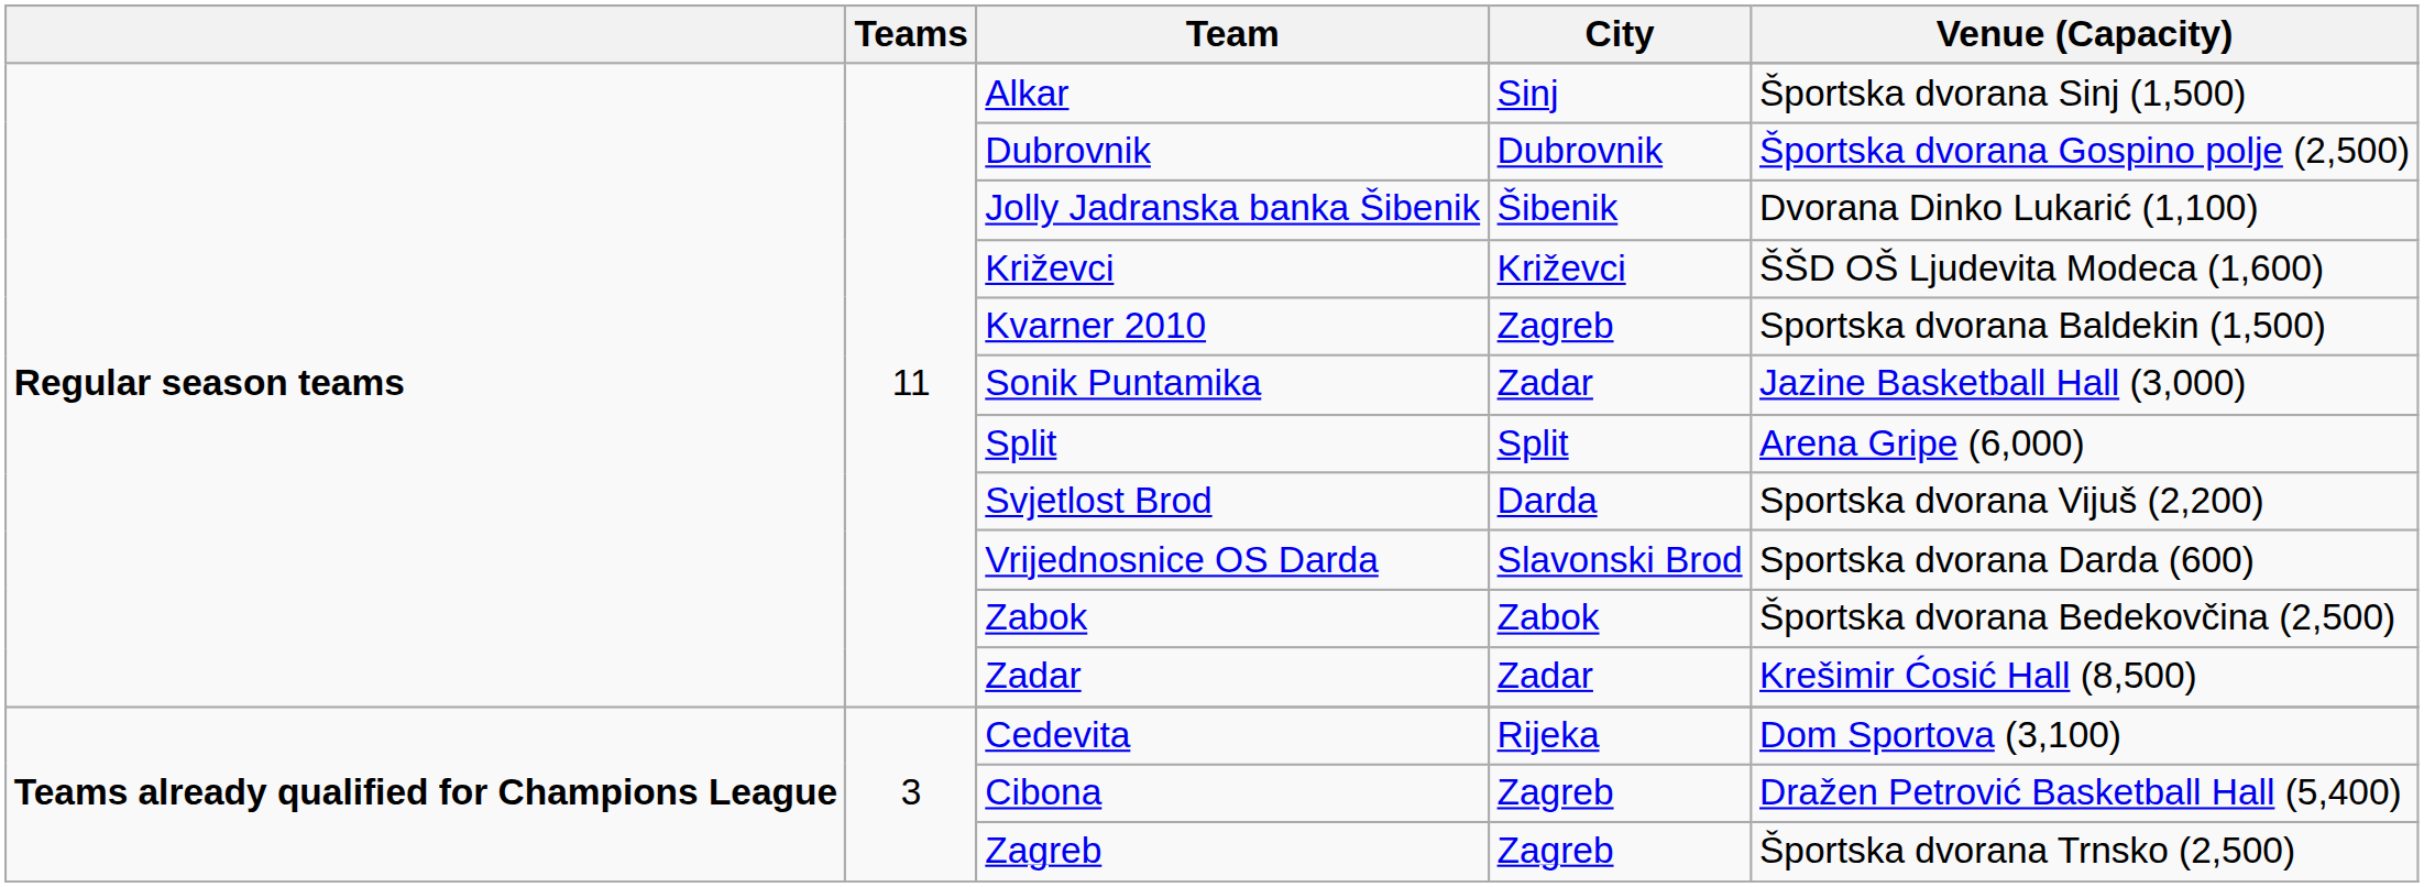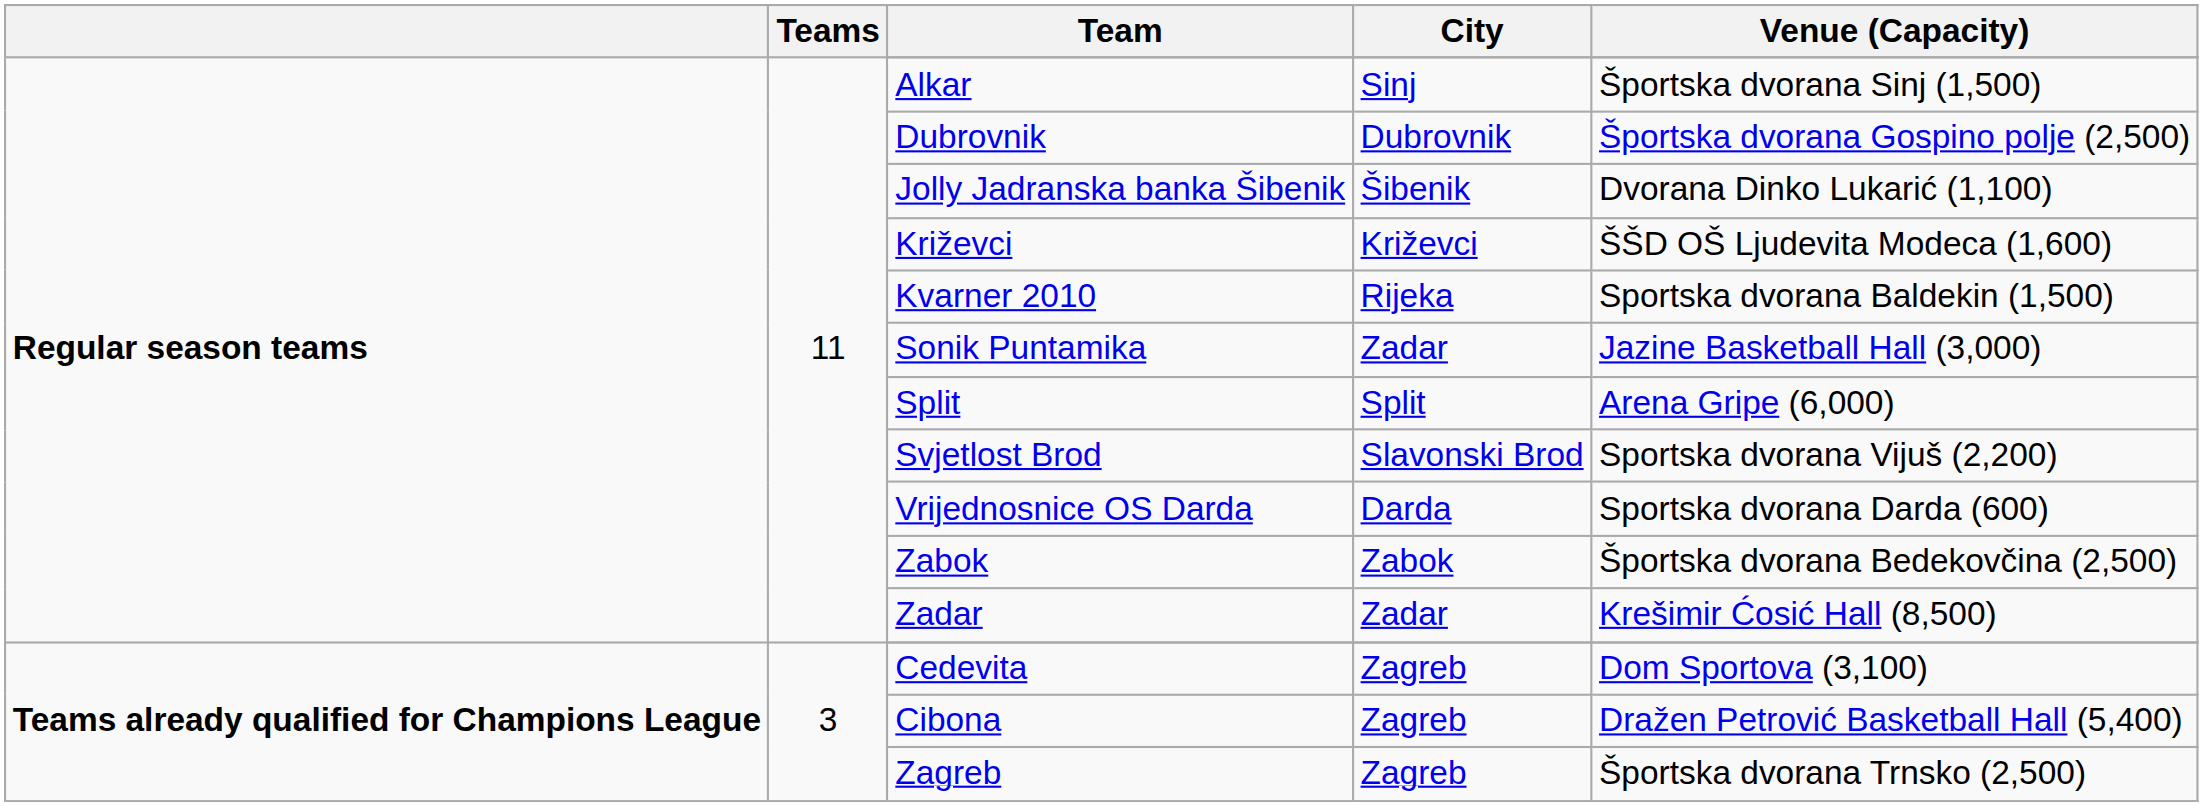Kvarner 2010 | City: Zagreb -> Rijeka
Svjetlost Brod | City: Darda -> Slavonski Brod
Vrijednosnice OS Darda | City: Slavonski Brod -> Darda
Cedevita | City: Rijeka -> Zagreb
